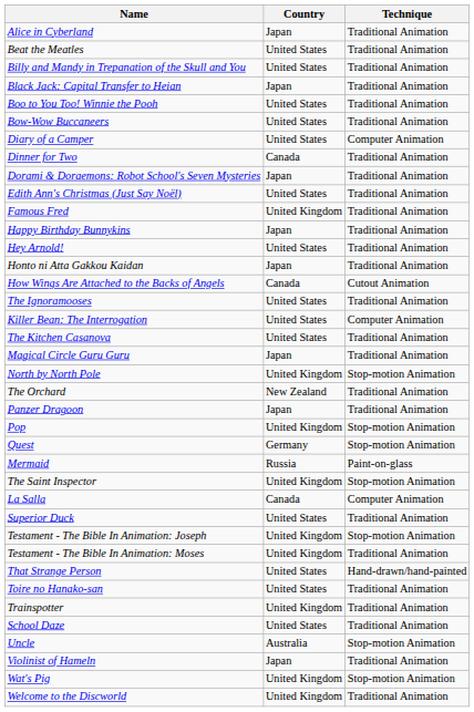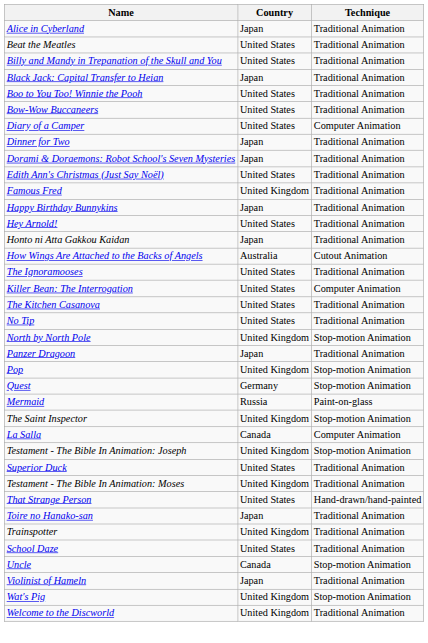Dinner for Two | Country: Canada -> Japan
How Wings Are Attached to the Backs of Angels | Country: Canada -> Australia
- row: Magical Circle Guru Guru | Japan | Traditional Animation
+ row: No Tip | United States | Traditional Animation
- row: The Orchard | New Zealand | Traditional Animation
rows swapped: Superior Duck <-> Testament - The Bible In Animation: Joseph
Toire no Hanako-san | Country: United States -> Japan
Uncle | Country: Australia -> Canada
